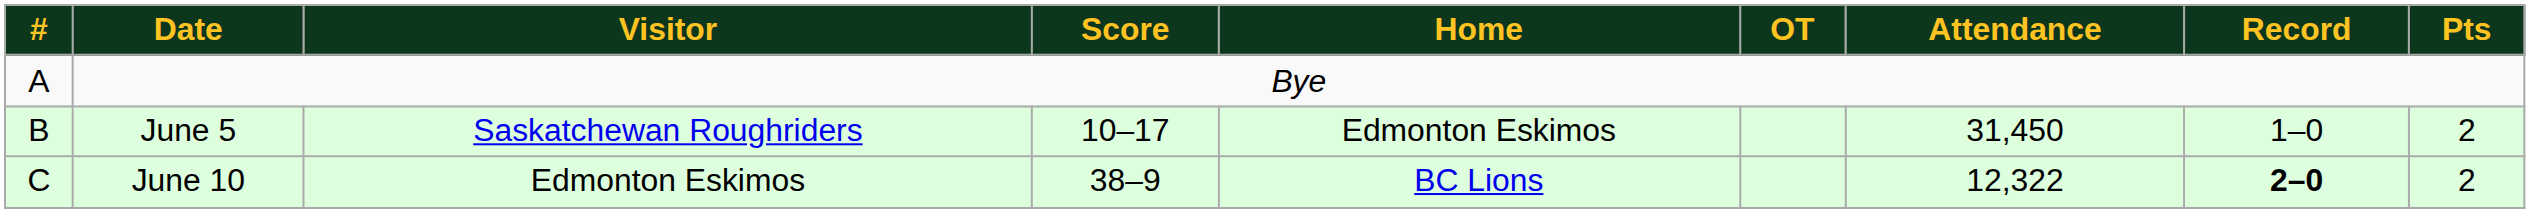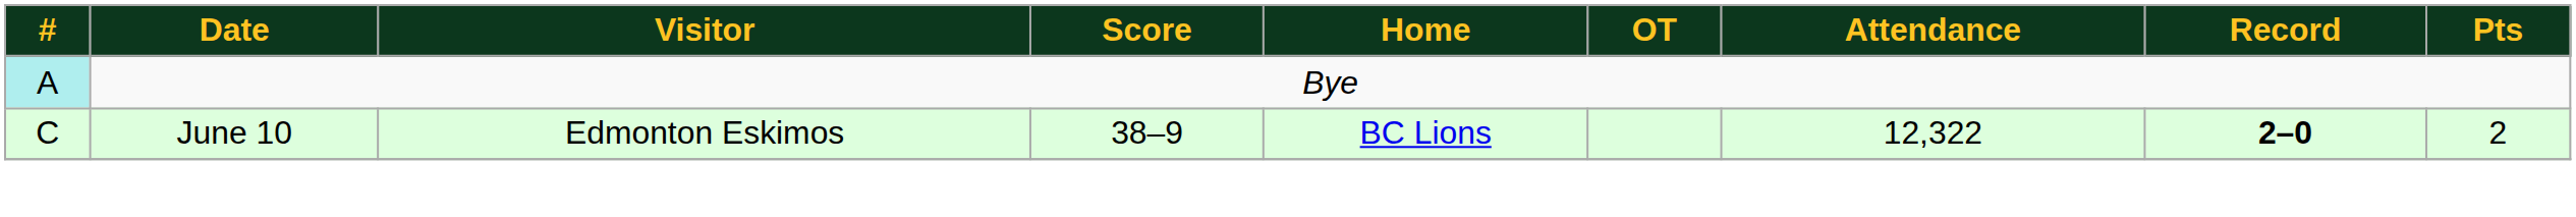Bye | #: no background -> paleturquoise background
- row: B | June 5 | Saskatchewan Roughriders | 10–17 | Edmonton Eskimos | 31,450 | 1–0 | 2
